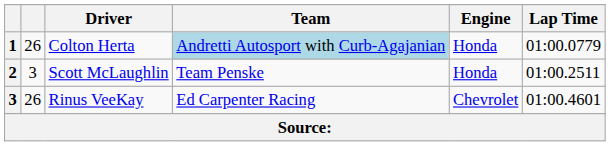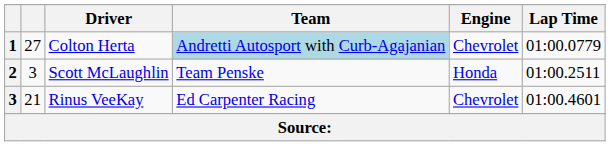Colton Herta | column 2: 26 -> 27
Colton Herta | Engine: Honda -> Chevrolet
Rinus VeeKay | column 2: 26 -> 21
